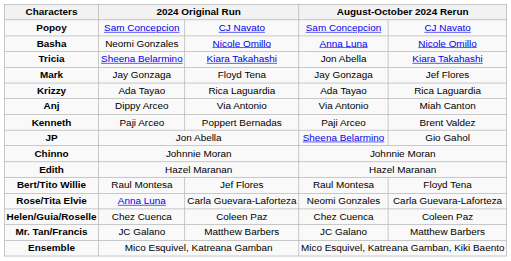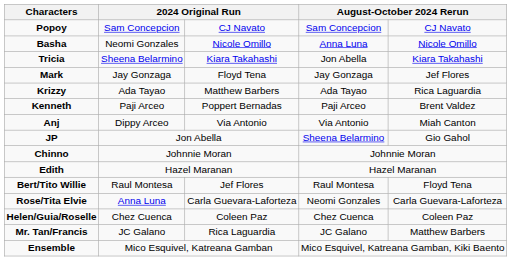Krizzy | column 3: Rica Laguardia -> Matthew Barbers
rows swapped: Kenneth <-> Anj
Mr. Tan/Francis | column 3: Matthew Barbers -> Rica Laguardia
